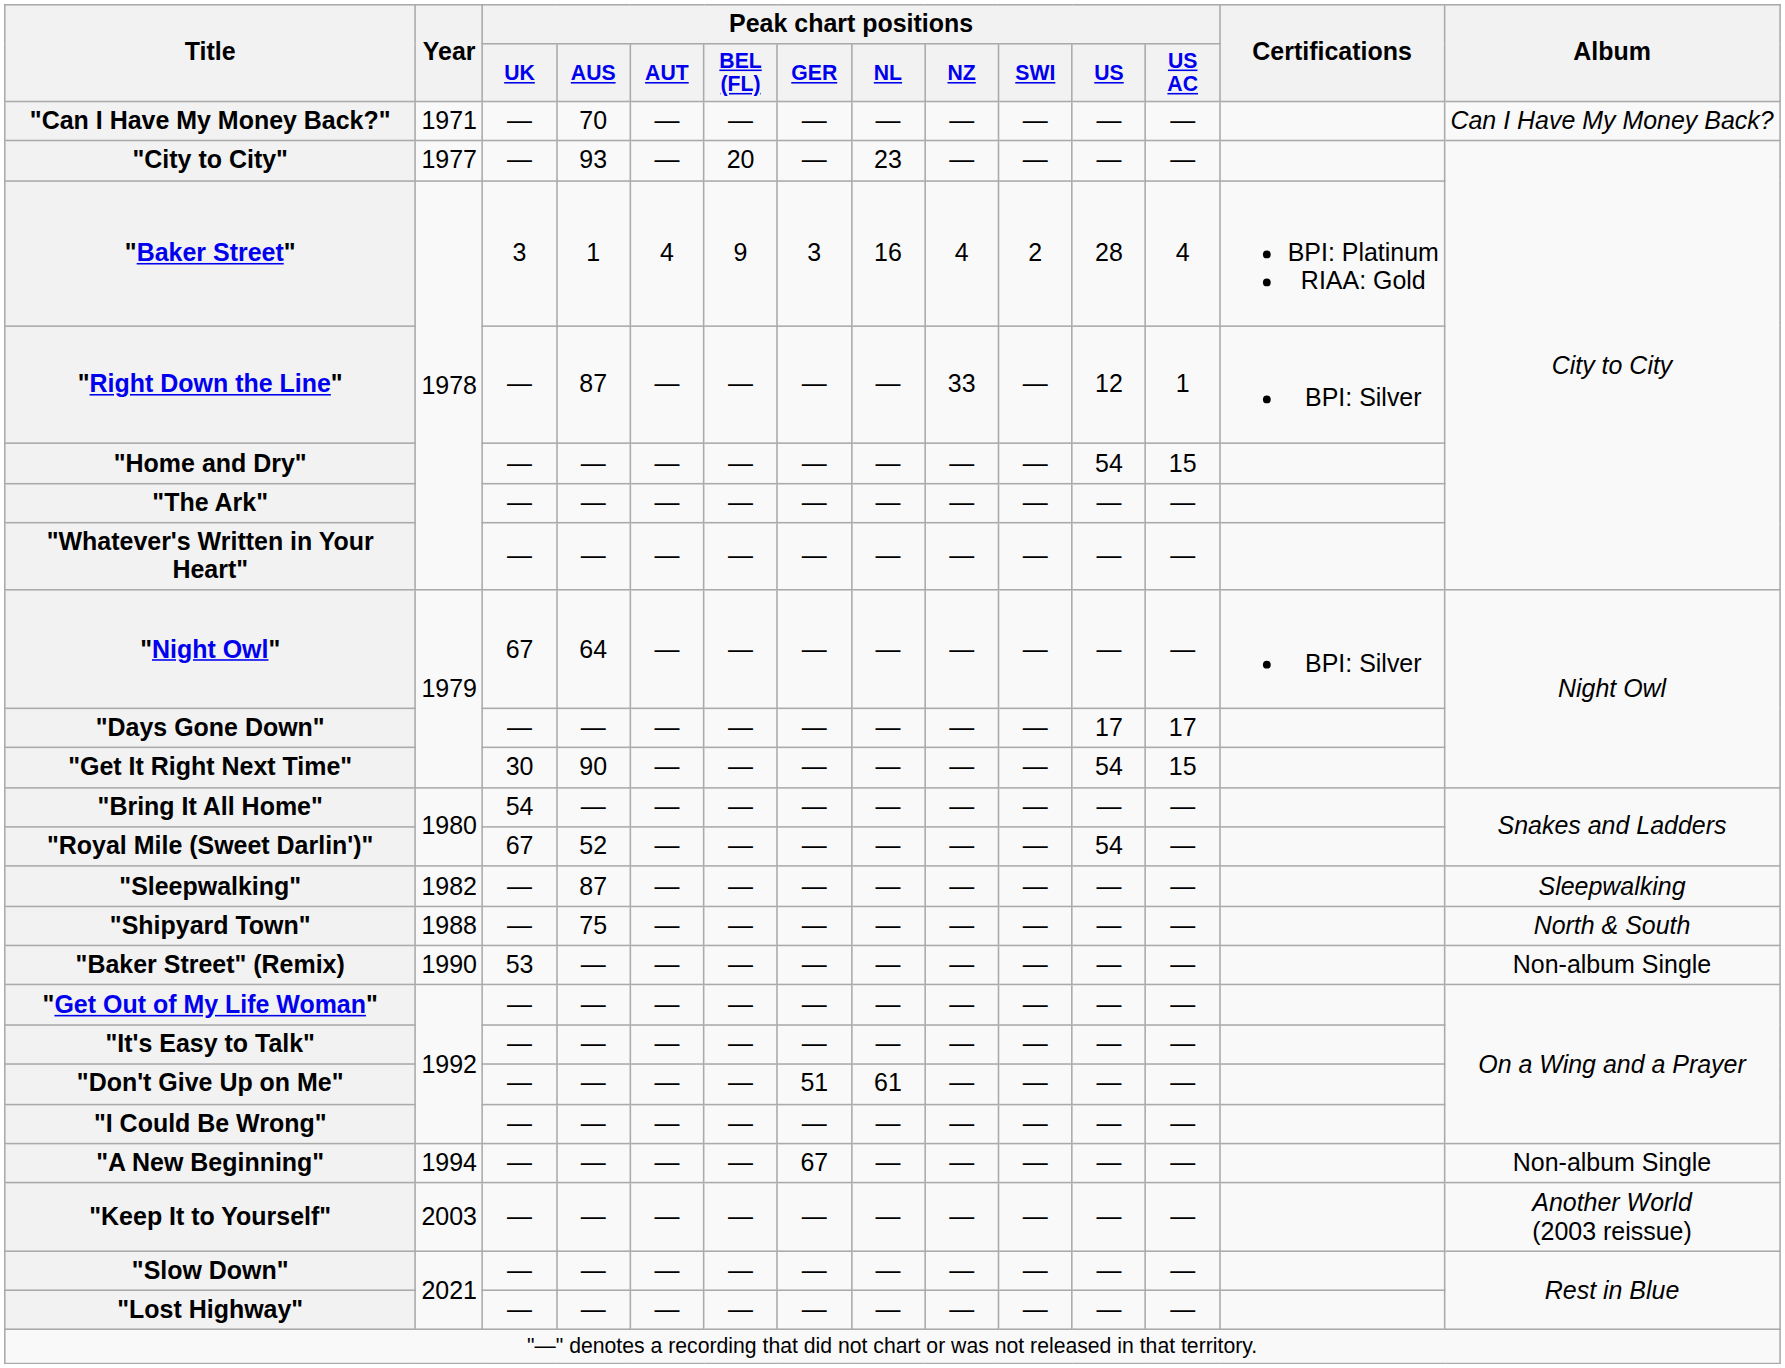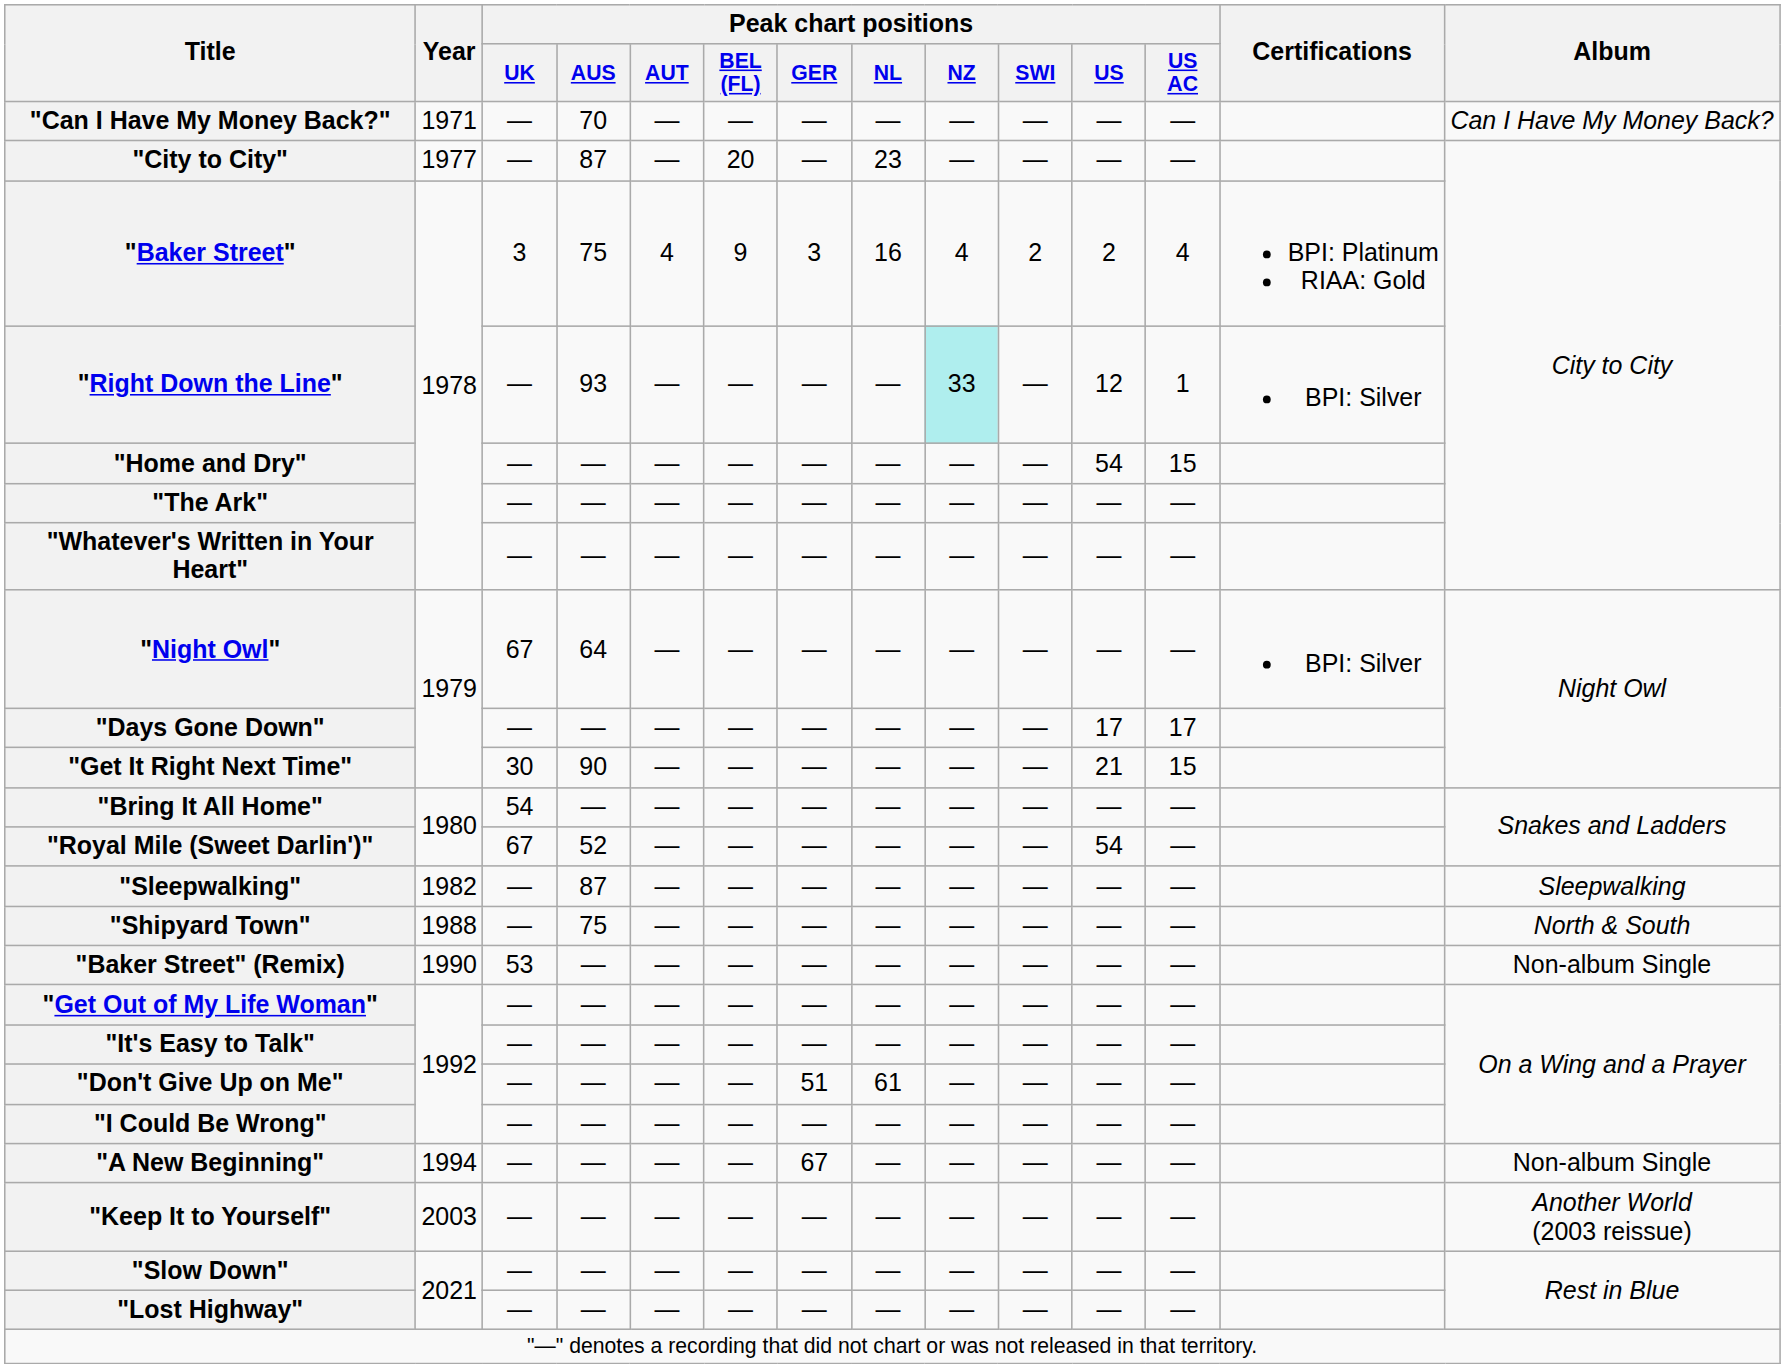"City to City" | Peak chart positions / AUS: 93 -> 87
"Baker Street" | Peak chart positions / AUS: 1 -> 75
"Baker Street" | Peak chart positions / US: 28 -> 2
"Right Down the Line" | Peak chart positions / AUS: 87 -> 93
"Right Down the Line" | Peak chart positions / NZ: no background -> paleturquoise background
"Get It Right Next Time" | Peak chart positions / US: 54 -> 21
